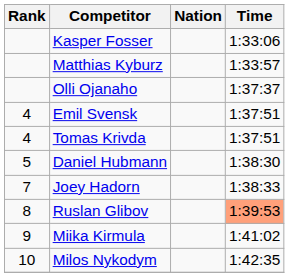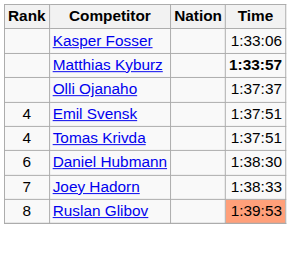Matthias Kyburz | Time: normal -> bold
Daniel Hubmann | Rank: 5 -> 6
- row: 9 | Miika Kirmula | 1:41:02
- row: 10 | Milos Nykodym | 1:42:35
